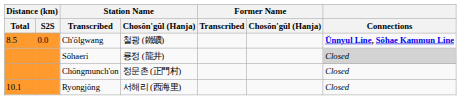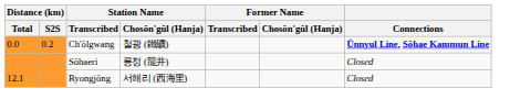Ch'ŏlgwang | Distance (km) / Total: 8.5 -> 0.0
Ch'ŏlgwang | Distance (km) / S2S: 0.0 -> 0.2
Sŏhaeri | Connections: lightgrey background -> no background
- row: Chŏngmunch'on | 정문촌 (正門村) | Closed
Ryongjŏng | Distance (km) / Total: 10.1 -> 12.1
